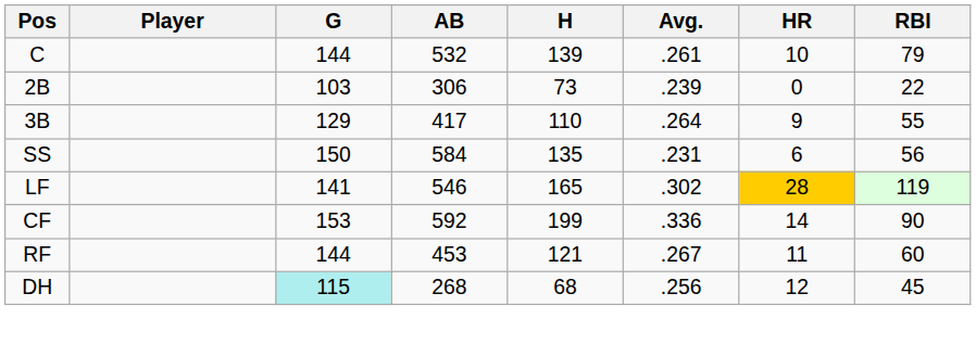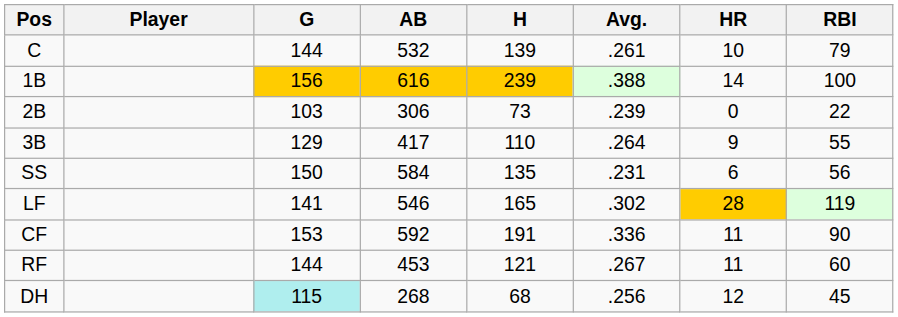+ row: 1B | 156 | 616 | 239 | .388 | 14 | 100
CF | H: 199 -> 191
CF | HR: 14 -> 11
